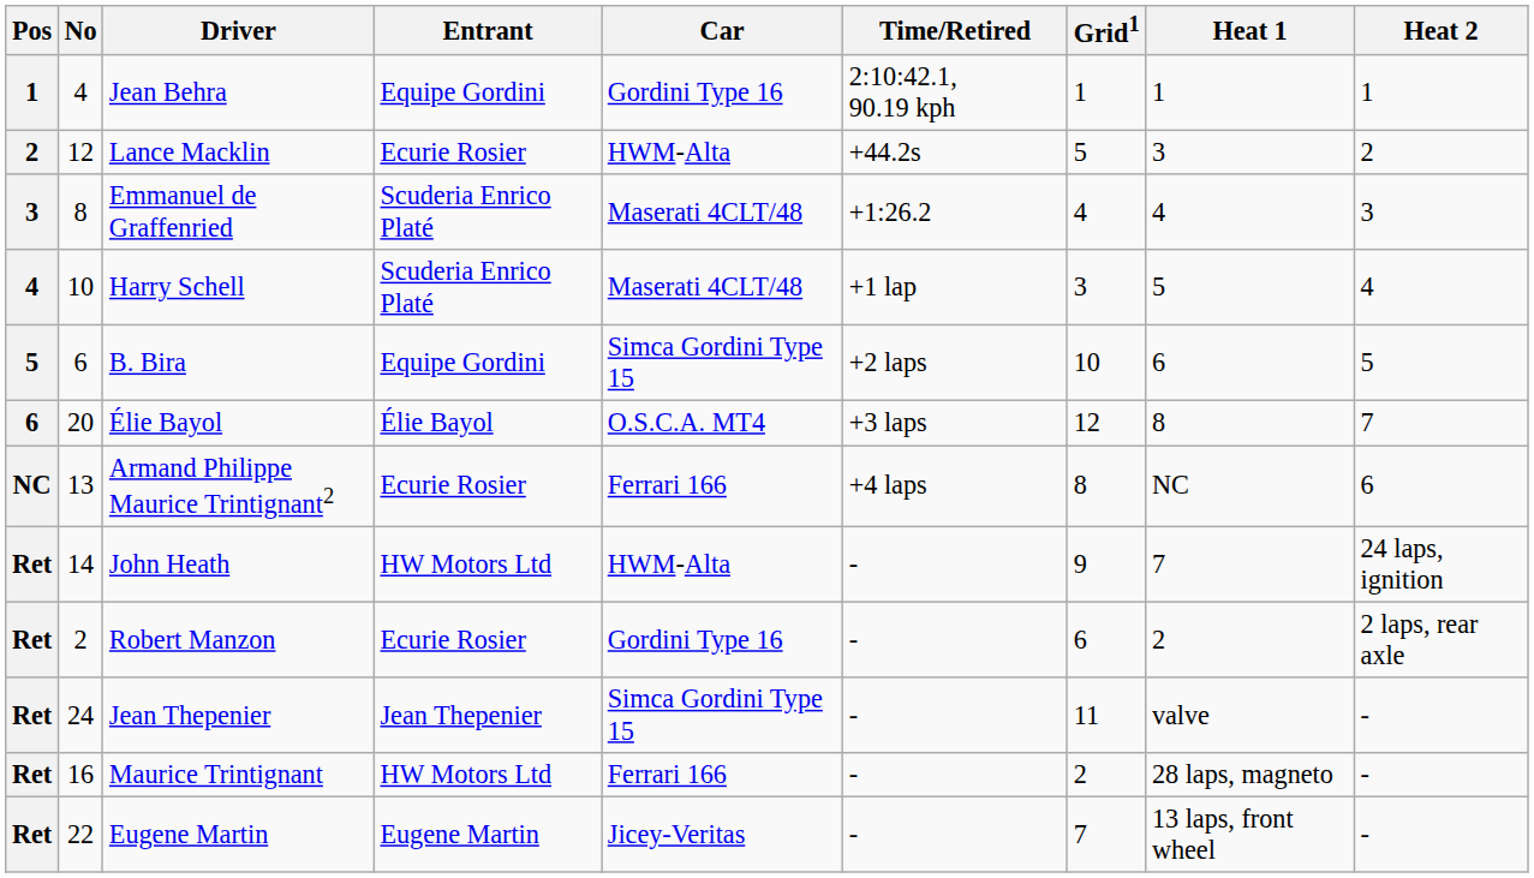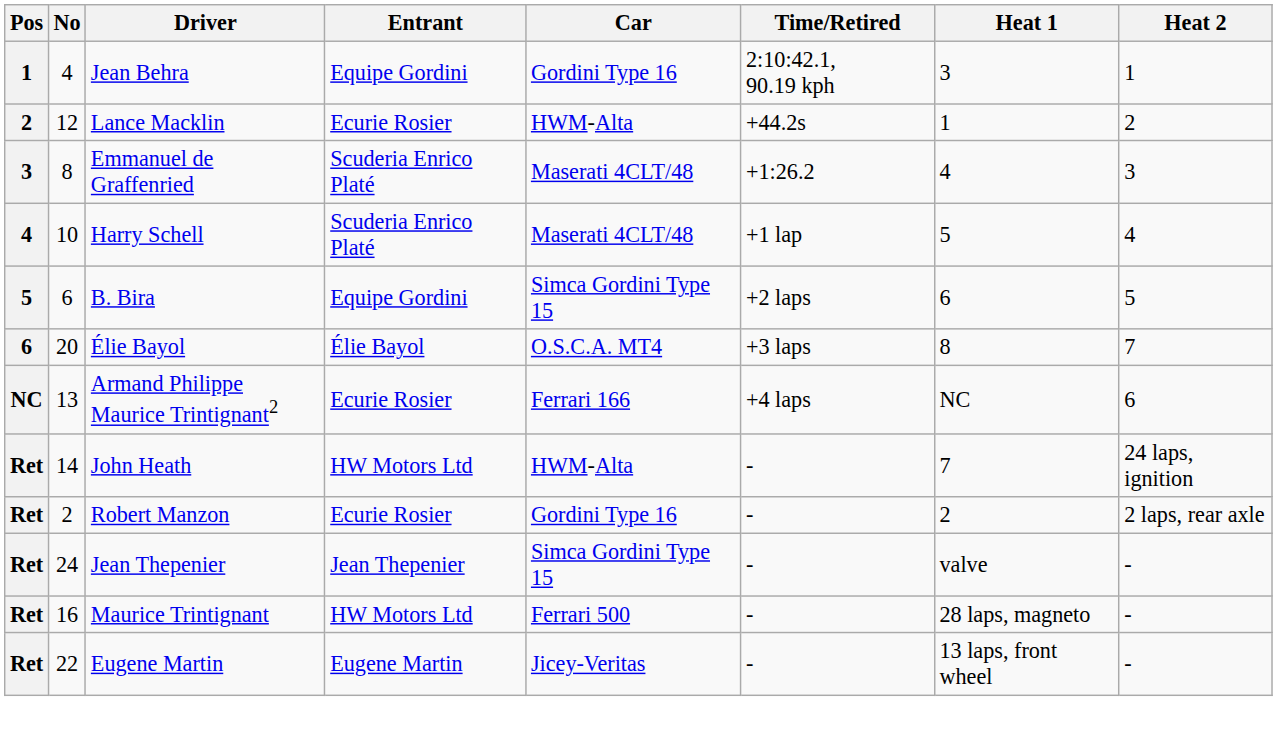- column: Grid1 | 1 | 5 | 4 | 3 | 10 | 12 | 8 | 9 | 6 | 11 | 2 | 7
Jean Behra | Heat 1: 1 -> 3
Lance Macklin | Heat 1: 3 -> 1
Maurice Trintignant | Car: Ferrari 166 -> Ferrari 500
